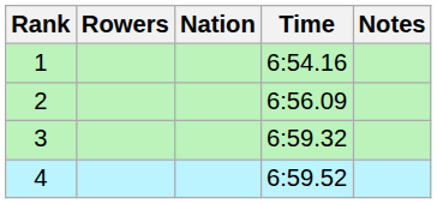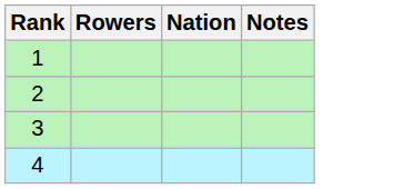- column: Time | 6:54.16 | 6:56.09 | 6:59.32 | 6:59.52
